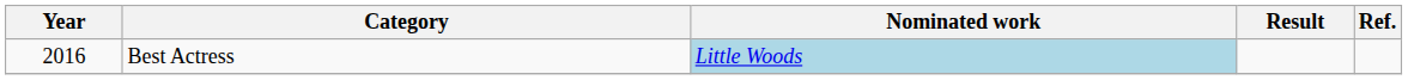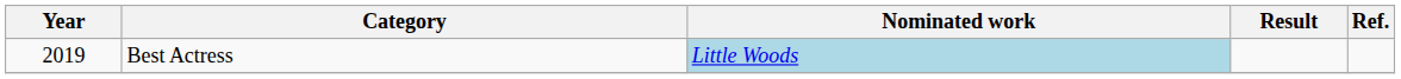Best Actress | Year: 2016 -> 2019
